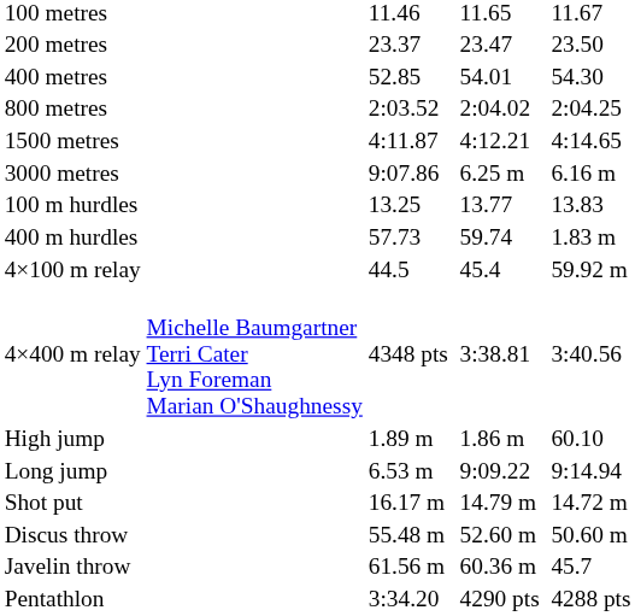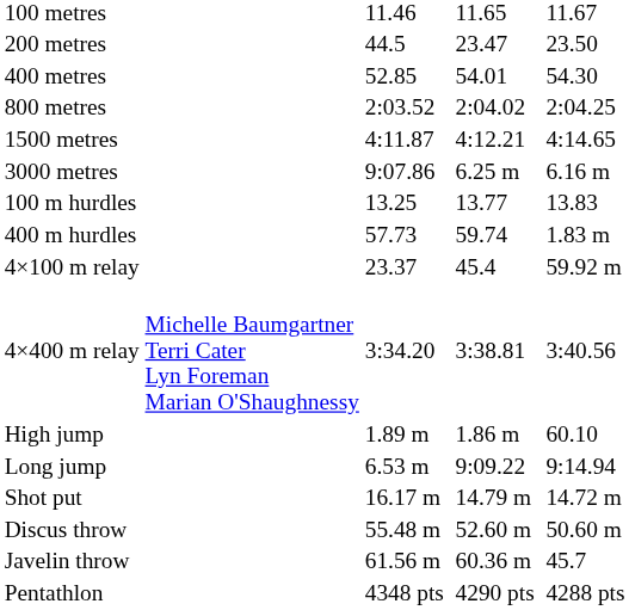200 metres | column 3: 23.37 -> 44.5
4×100 m relay | column 3: 44.5 -> 23.37
4×400 m relay | column 3: 4348 pts -> 3:34.20
Pentathlon | column 3: 3:34.20 -> 4348 pts
